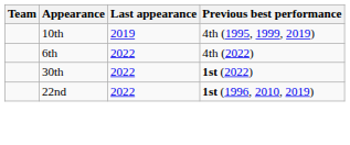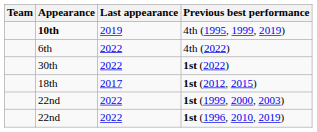4th (1995, 1999, 2019) | Appearance: normal -> bold
+ row: 18th | 2017 | 1st (2012, 2015)
+ row: 22nd | 2022 | 1st (1999, 2000, 2003)
